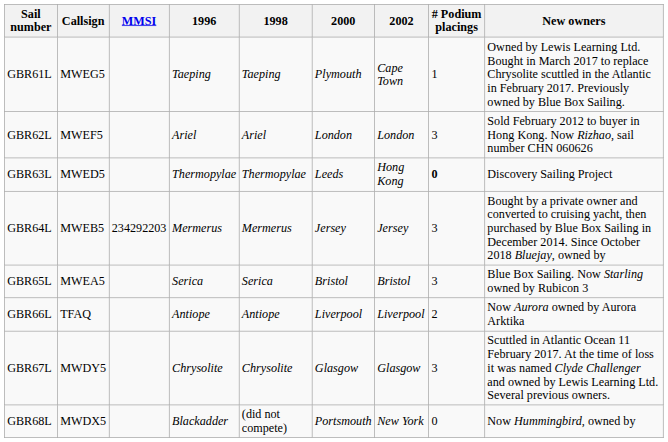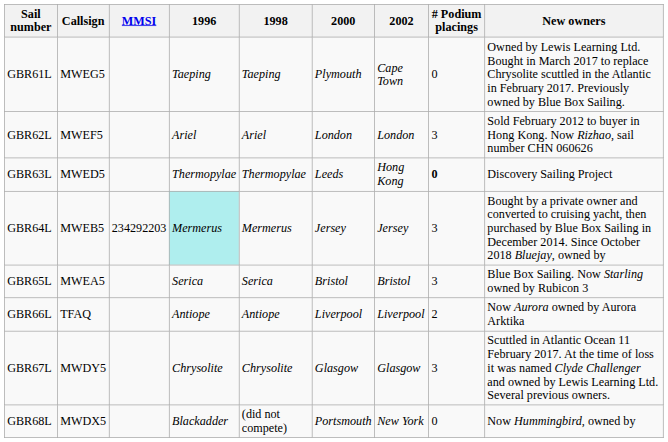GBR61L | # Podium placings: 1 -> 0
GBR64L | 1996: no background -> paleturquoise background
